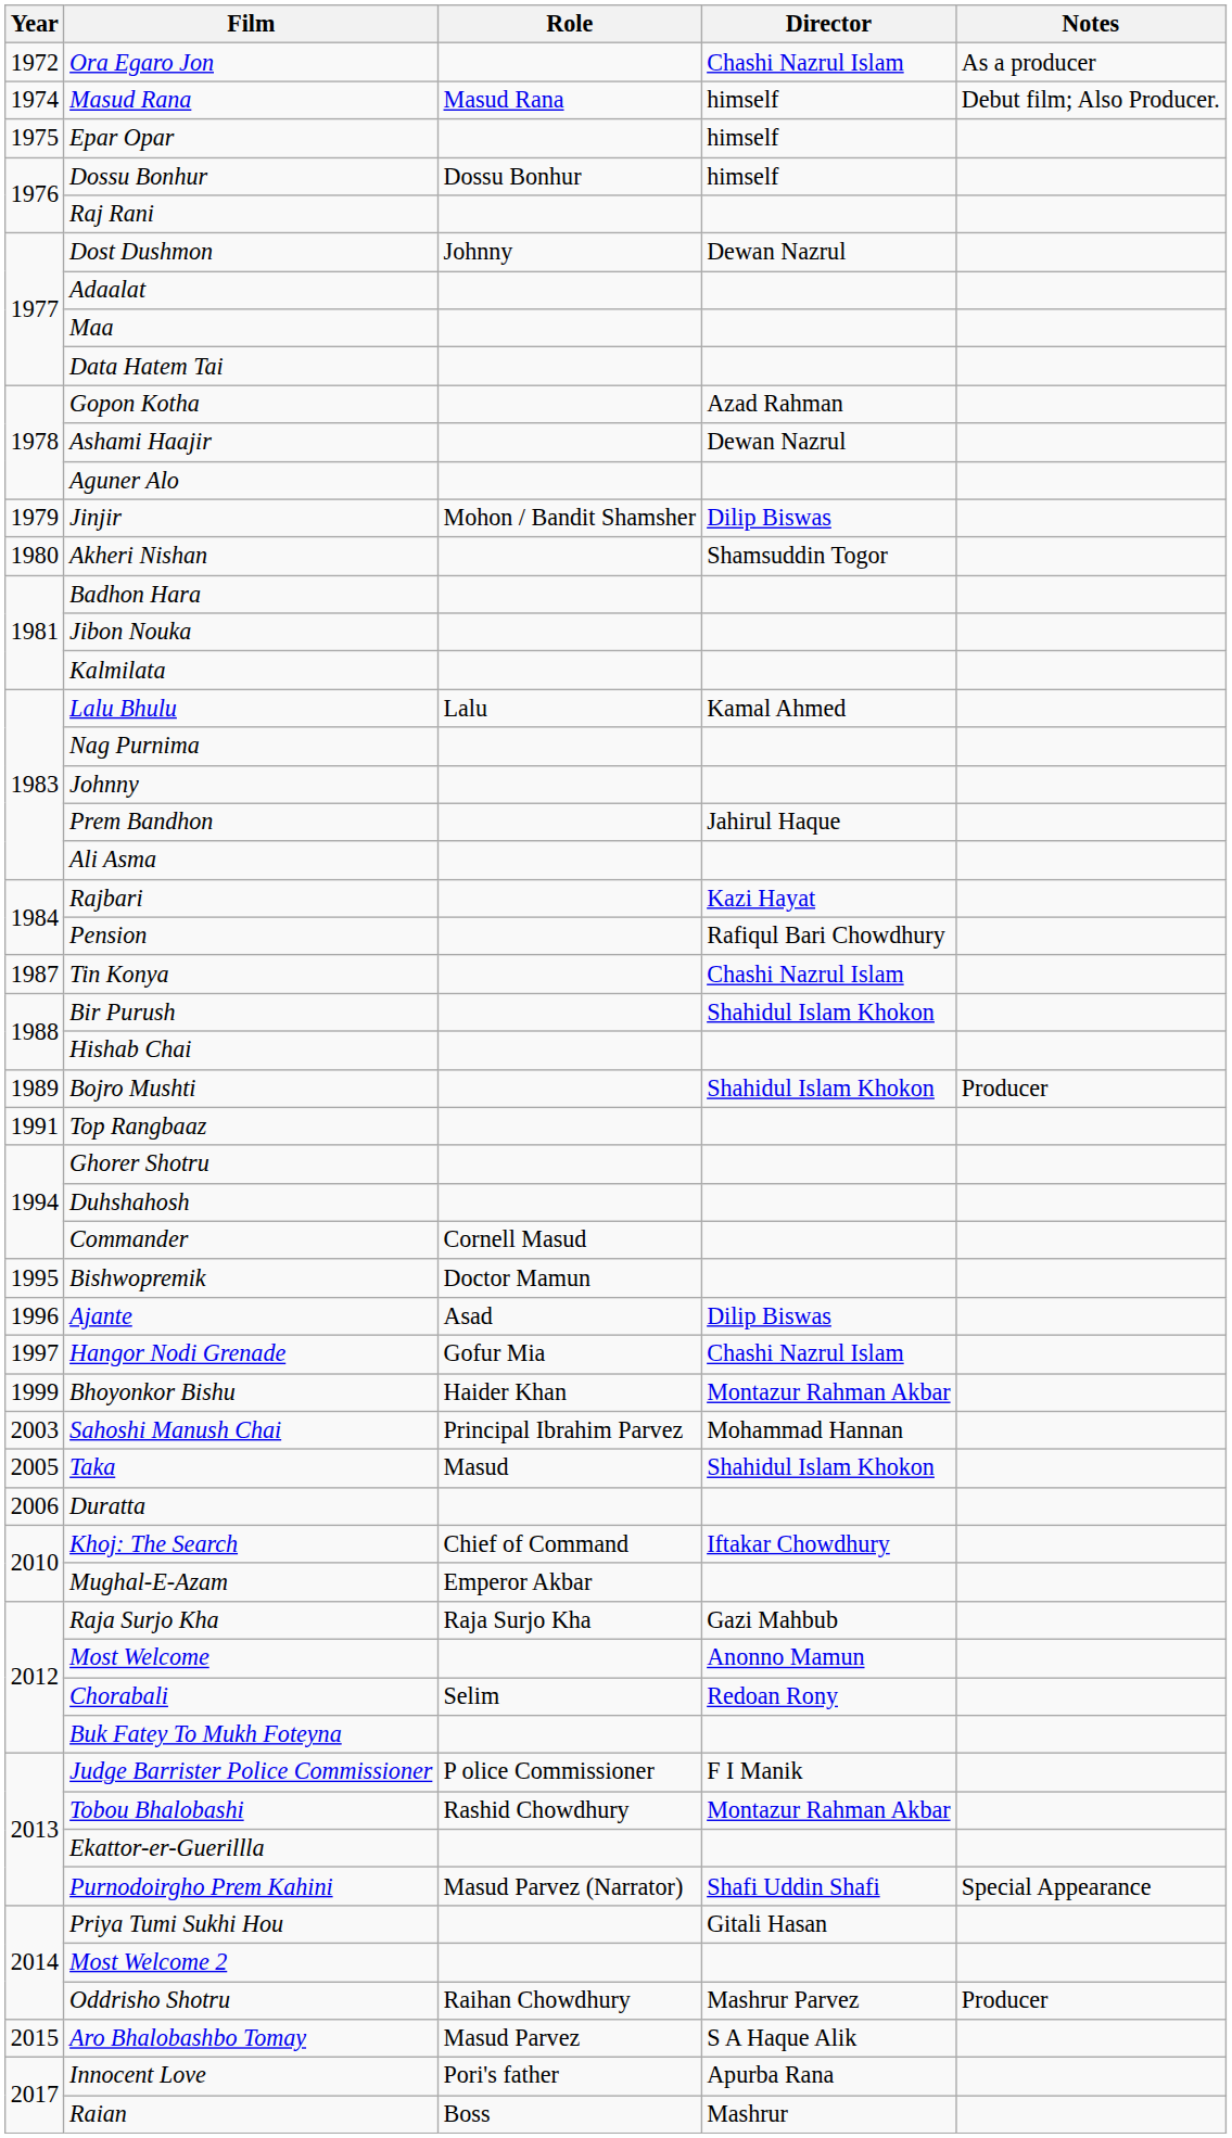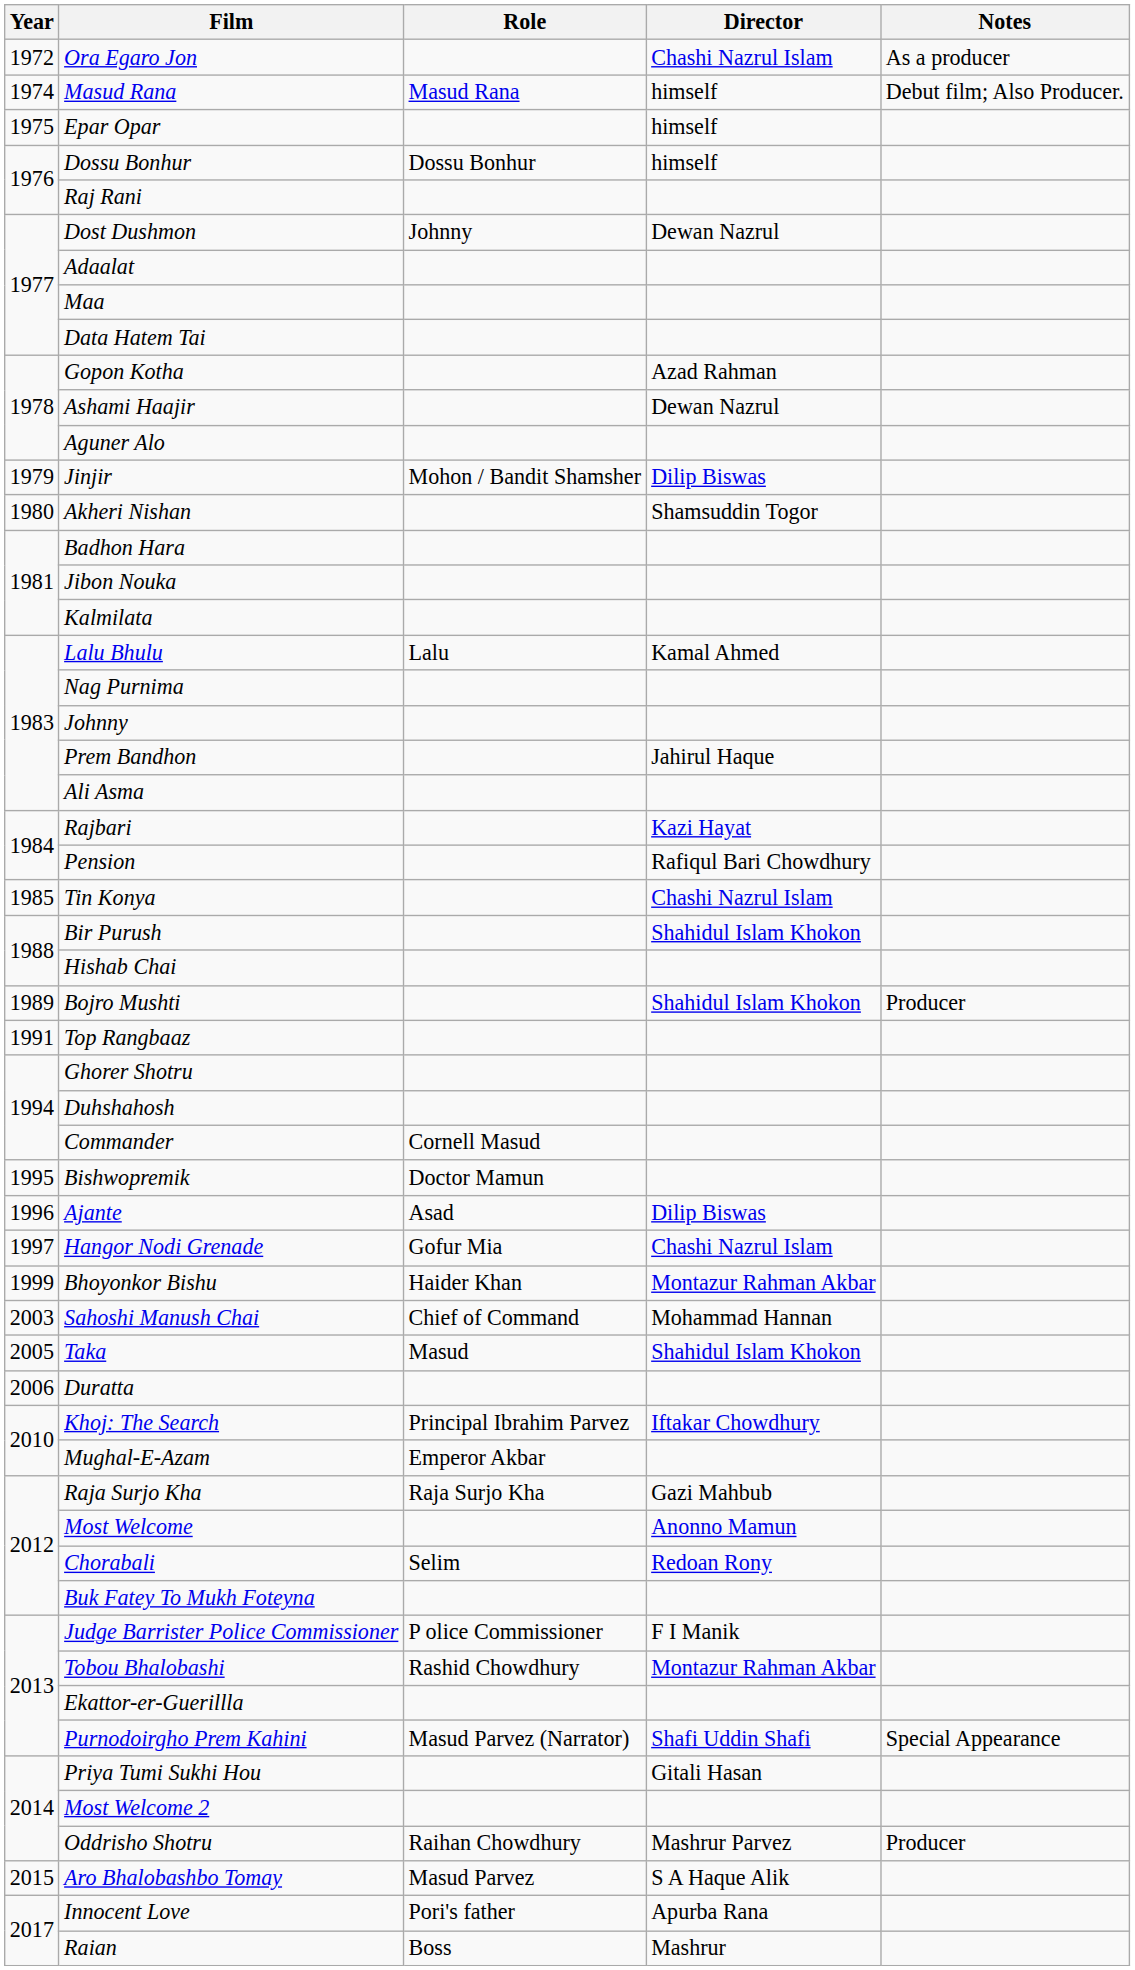Tin Konya | Year: 1987 -> 1985
Sahoshi Manush Chai | Role: Principal Ibrahim Parvez -> Chief of Command
Khoj: The Search | Role: Chief of Command -> Principal Ibrahim Parvez
